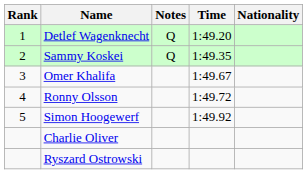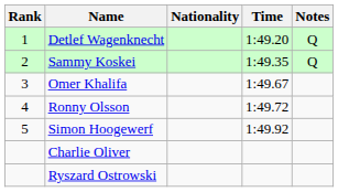columns swapped: Nationality <-> Notes
